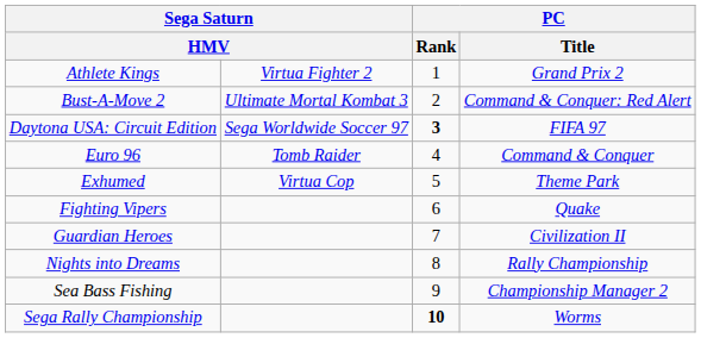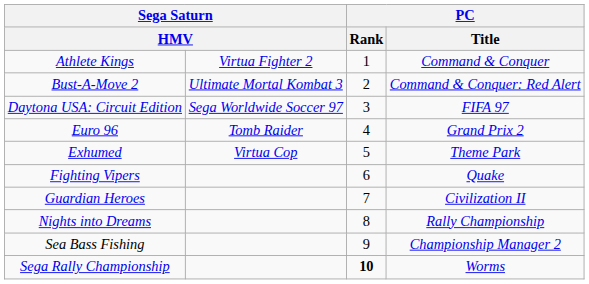Athlete Kings | PC / Title: Grand Prix 2 -> Command & Conquer
Daytona USA: Circuit Edition | PC / Rank: bold -> normal
Euro 96 | PC / Title: Command & Conquer -> Grand Prix 2
